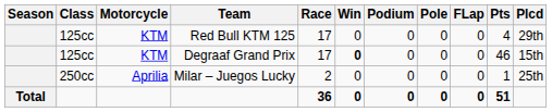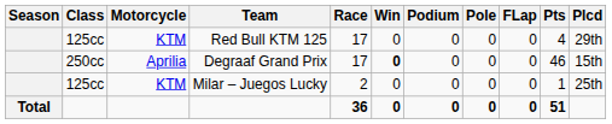Degraaf Grand Prix | Class: 125cc -> 250cc
Degraaf Grand Prix | Motorcycle: KTM -> Aprilia
Milar – Juegos Lucky | Class: 250cc -> 125cc
Milar – Juegos Lucky | Motorcycle: Aprilia -> KTM
